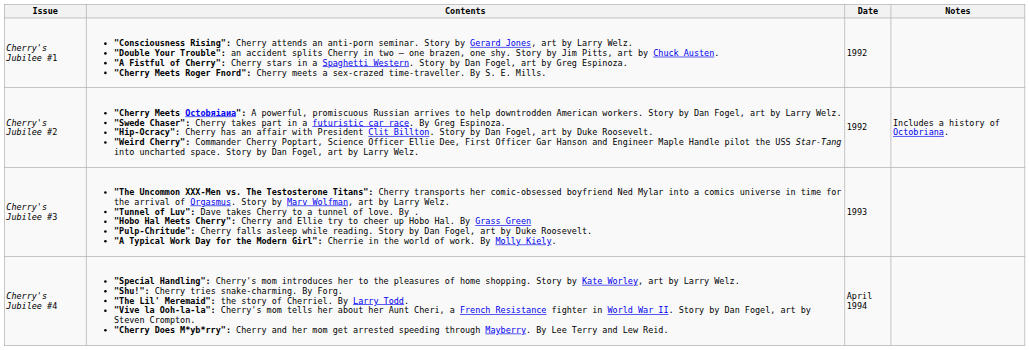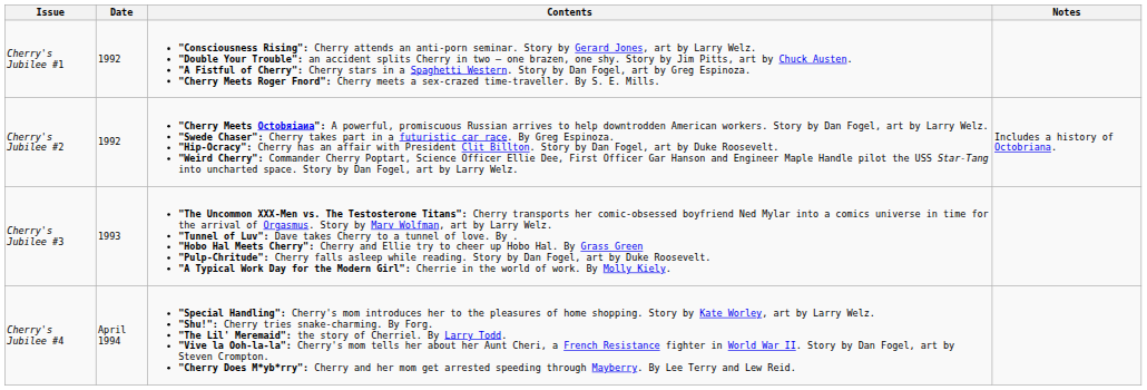columns swapped: Date <-> Contents
